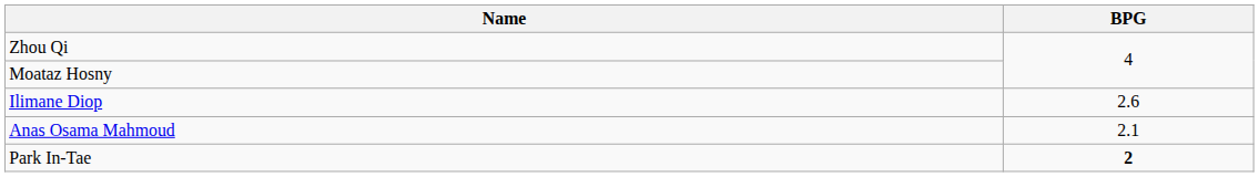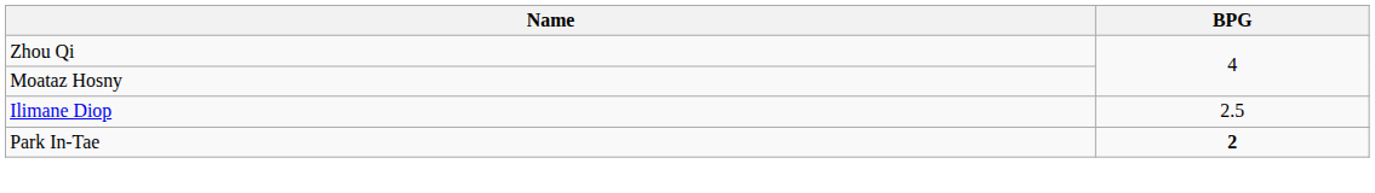Ilimane Diop | BPG: 2.6 -> 2.5
- row: Anas Osama Mahmoud | 2.1
